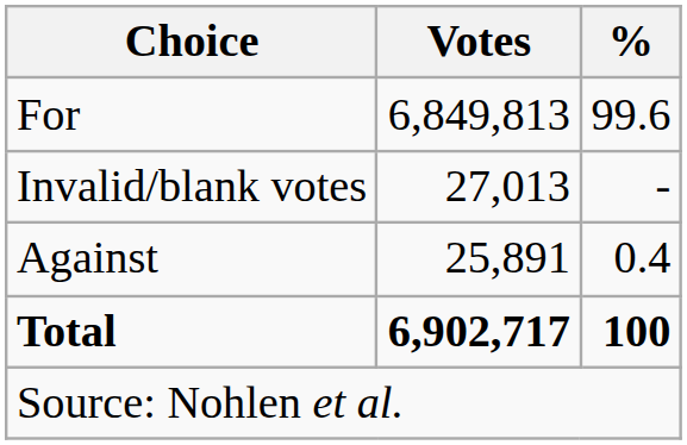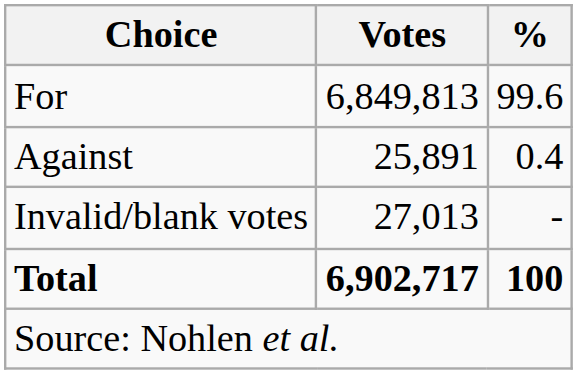rows swapped: Against <-> Invalid/blank votes
